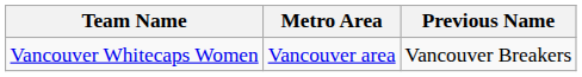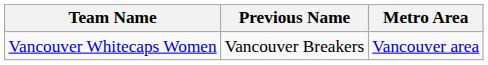columns swapped: Metro Area <-> Previous Name
